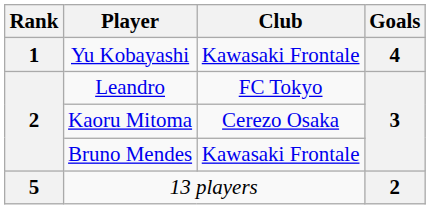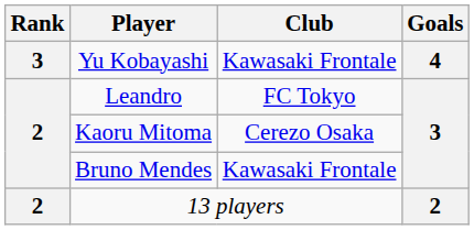Yu Kobayashi | Rank: 1 -> 3
13 players | Rank: 5 -> 2
